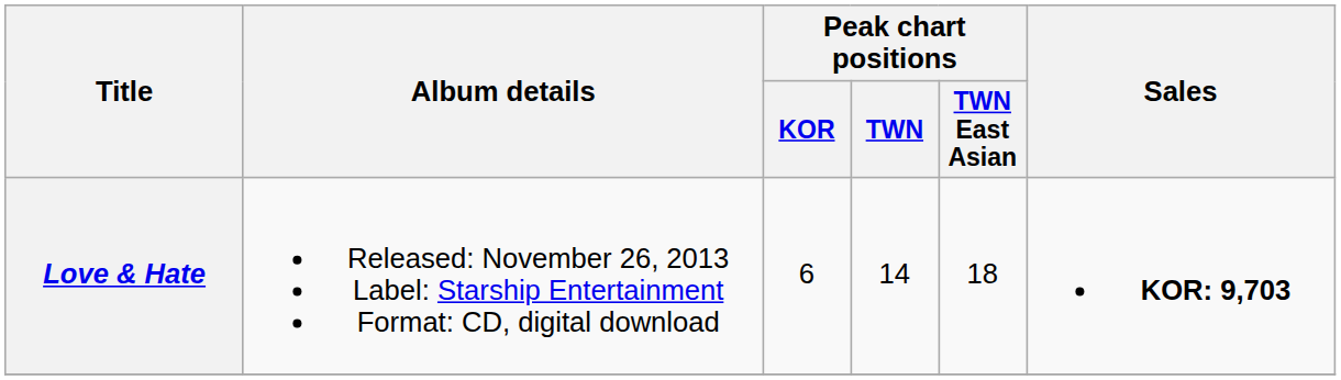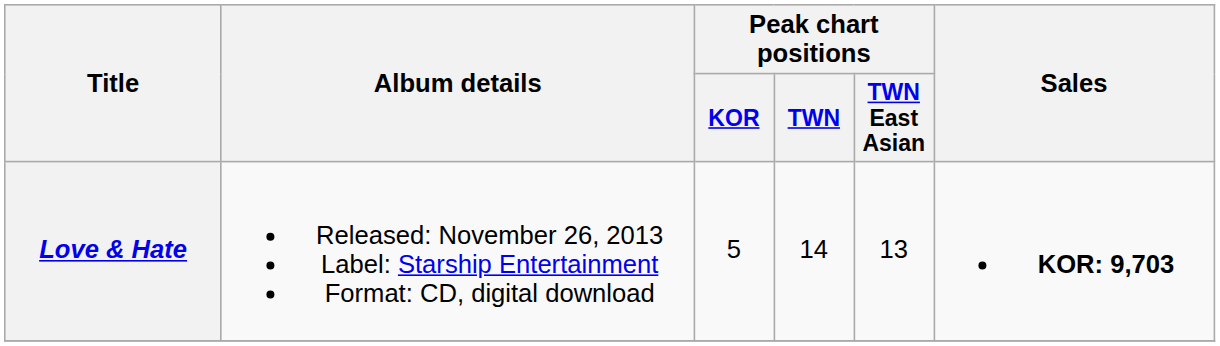Love & Hate | Peak chart positions / KOR: 6 -> 5
Love & Hate | Peak chart positions / TWN East Asian: 18 -> 13
